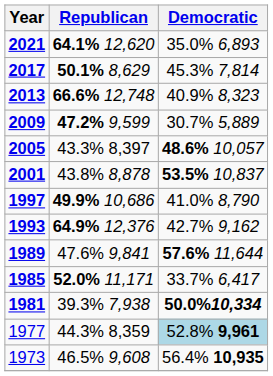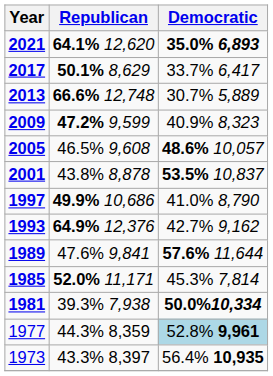2021 | Democratic: normal -> bold
2017 | Democratic: 45.3% 7,814 -> 33.7% 6,417
2013 | Democratic: 40.9% 8,323 -> 30.7% 5,889
2009 | Democratic: 30.7% 5,889 -> 40.9% 8,323
2005 | Republican: 43.3% 8,397 -> 46.5% 9,608
1985 | Democratic: 33.7% 6,417 -> 45.3% 7,814
1973 | Republican: 46.5% 9,608 -> 43.3% 8,397
